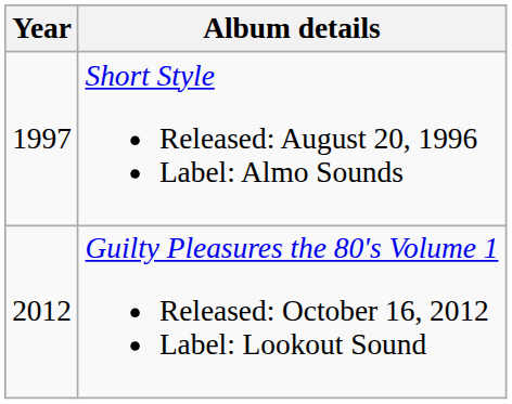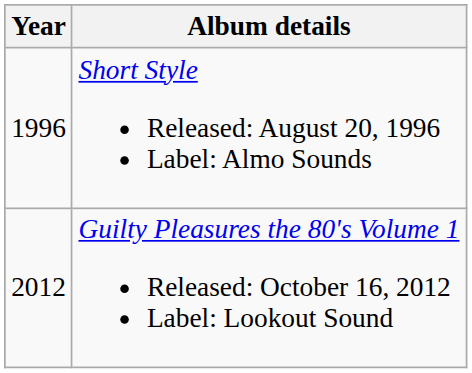Short Style Released: August 20, 1996 Label: Almo Sounds | Year: 1997 -> 1996
